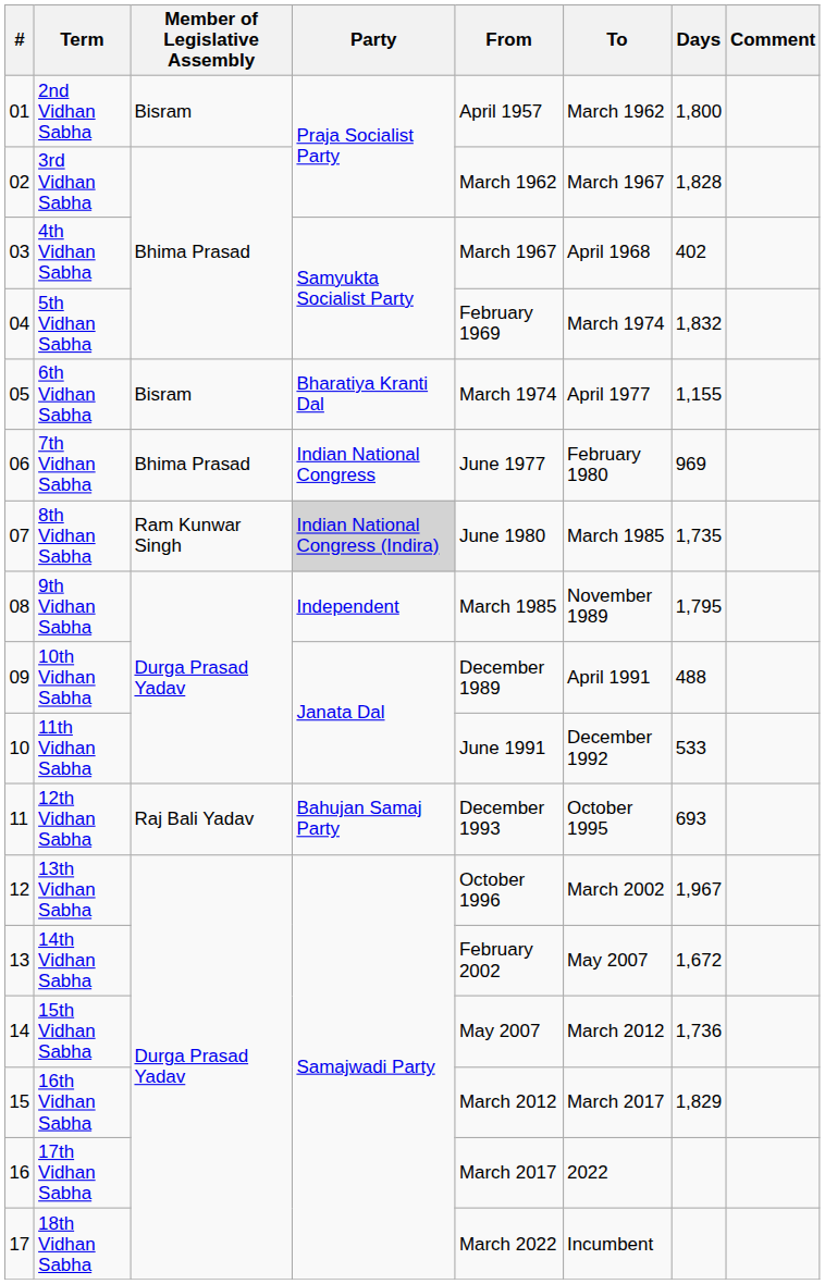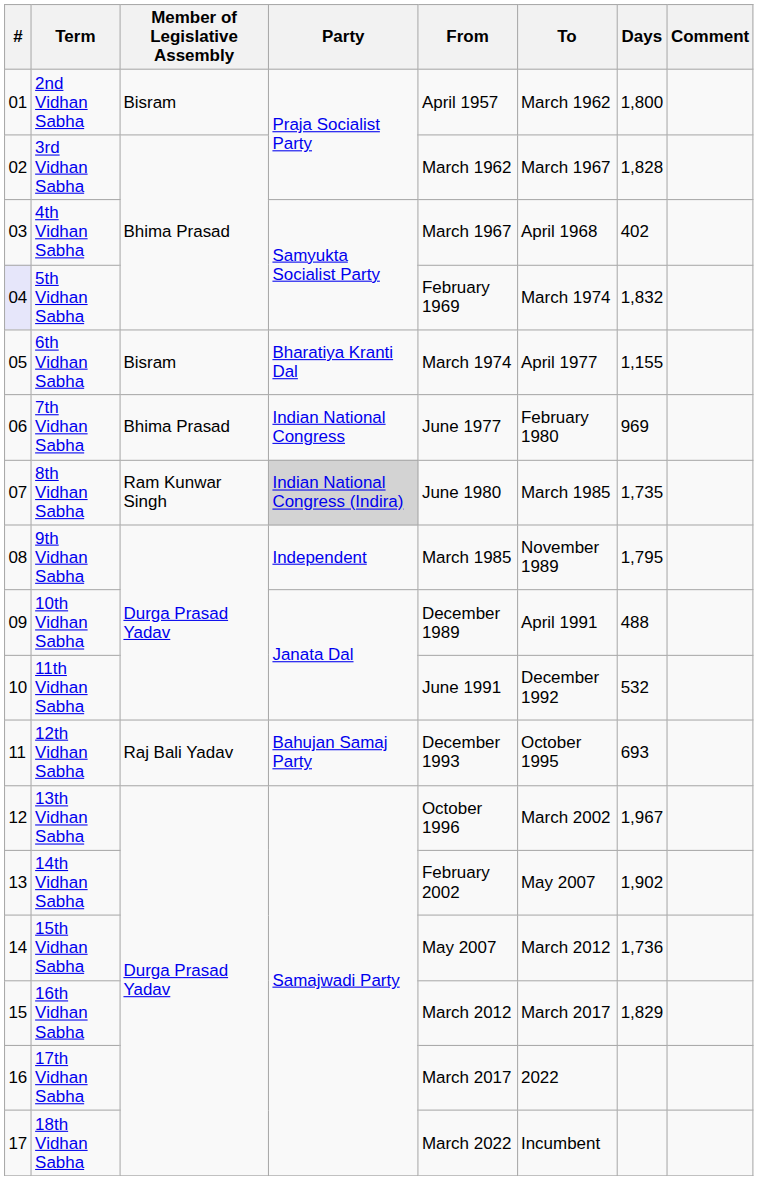5th Vidhan Sabha | #: no background -> lavender background
11th Vidhan Sabha | Days: 533 -> 532
14th Vidhan Sabha | Days: 1,672 -> 1,902
